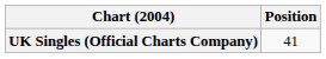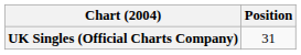UK Singles (Official Charts Company) | Position: 41 -> 31
